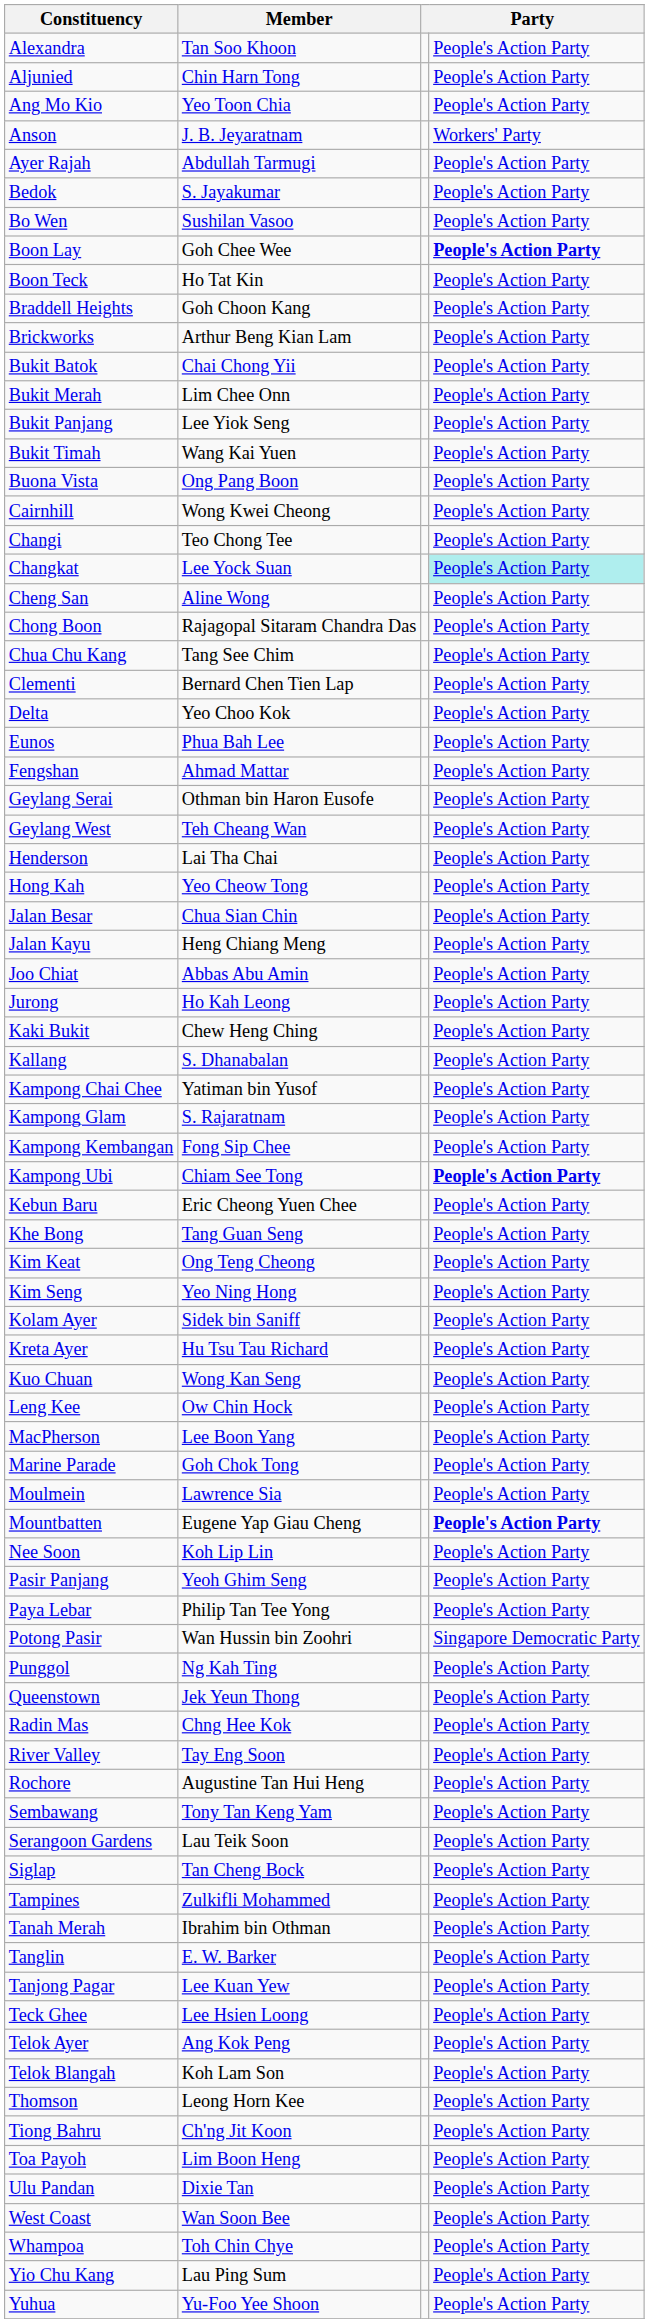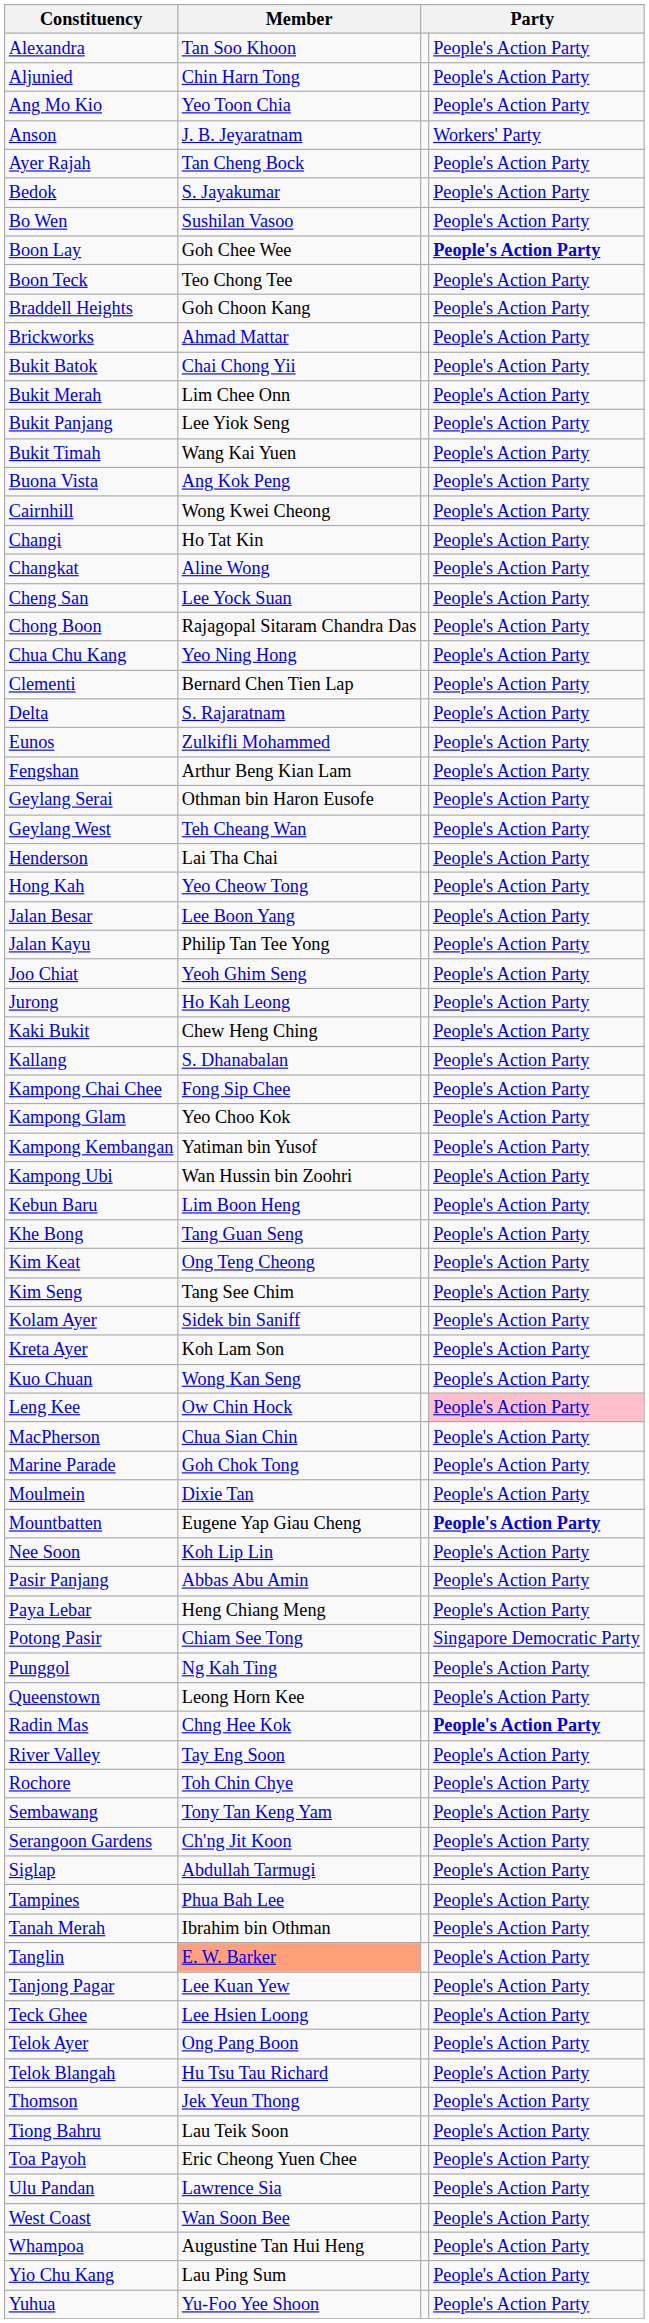Ayer Rajah | Member: Abdullah Tarmugi -> Tan Cheng Bock
Boon Teck | Member: Ho Tat Kin -> Teo Chong Tee
Brickworks | Member: Arthur Beng Kian Lam -> Ahmad Mattar
Buona Vista | Member: Ong Pang Boon -> Ang Kok Peng
Changi | Member: Teo Chong Tee -> Ho Tat Kin
Changkat | Member: Lee Yock Suan -> Aline Wong
Changkat | column 4: paleturquoise background -> no background
Cheng San | Member: Aline Wong -> Lee Yock Suan
Chua Chu Kang | Member: Tang See Chim -> Yeo Ning Hong
Delta | Member: Yeo Choo Kok -> S. Rajaratnam
Eunos | Member: Phua Bah Lee -> Zulkifli Mohammed
Fengshan | Member: Ahmad Mattar -> Arthur Beng Kian Lam
Jalan Besar | Member: Chua Sian Chin -> Lee Boon Yang
Jalan Kayu | Member: Heng Chiang Meng -> Philip Tan Tee Yong
Joo Chiat | Member: Abbas Abu Amin -> Yeoh Ghim Seng
Kampong Chai Chee | Member: Yatiman bin Yusof -> Fong Sip Chee
Kampong Glam | Member: S. Rajaratnam -> Yeo Choo Kok
Kampong Kembangan | Member: Fong Sip Chee -> Yatiman bin Yusof
Kampong Ubi | Member: Chiam See Tong -> Wan Hussin bin Zoohri
Kampong Ubi | column 4: bold -> normal
Kebun Baru | Member: Eric Cheong Yuen Chee -> Lim Boon Heng
Kim Seng | Member: Yeo Ning Hong -> Tang See Chim
Kreta Ayer | Member: Hu Tsu Tau Richard -> Koh Lam Son
Leng Kee | column 4: no background -> pink background
MacPherson | Member: Lee Boon Yang -> Chua Sian Chin
Moulmein | Member: Lawrence Sia -> Dixie Tan
Pasir Panjang | Member: Yeoh Ghim Seng -> Abbas Abu Amin
Paya Lebar | Member: Philip Tan Tee Yong -> Heng Chiang Meng
Potong Pasir | Member: Wan Hussin bin Zoohri -> Chiam See Tong
Queenstown | Member: Jek Yeun Thong -> Leong Horn Kee
Radin Mas | column 4: normal -> bold
Rochore | Member: Augustine Tan Hui Heng -> Toh Chin Chye
Serangoon Gardens | Member: Lau Teik Soon -> Ch'ng Jit Koon
Siglap | Member: Tan Cheng Bock -> Abdullah Tarmugi
Tampines | Member: Zulkifli Mohammed -> Phua Bah Lee
Tanglin | Member: no background -> lightsalmon background
Telok Ayer | Member: Ang Kok Peng -> Ong Pang Boon
Telok Blangah | Member: Koh Lam Son -> Hu Tsu Tau Richard
Thomson | Member: Leong Horn Kee -> Jek Yeun Thong
Tiong Bahru | Member: Ch'ng Jit Koon -> Lau Teik Soon
Toa Payoh | Member: Lim Boon Heng -> Eric Cheong Yuen Chee
Ulu Pandan | Member: Dixie Tan -> Lawrence Sia
Whampoa | Member: Toh Chin Chye -> Augustine Tan Hui Heng
